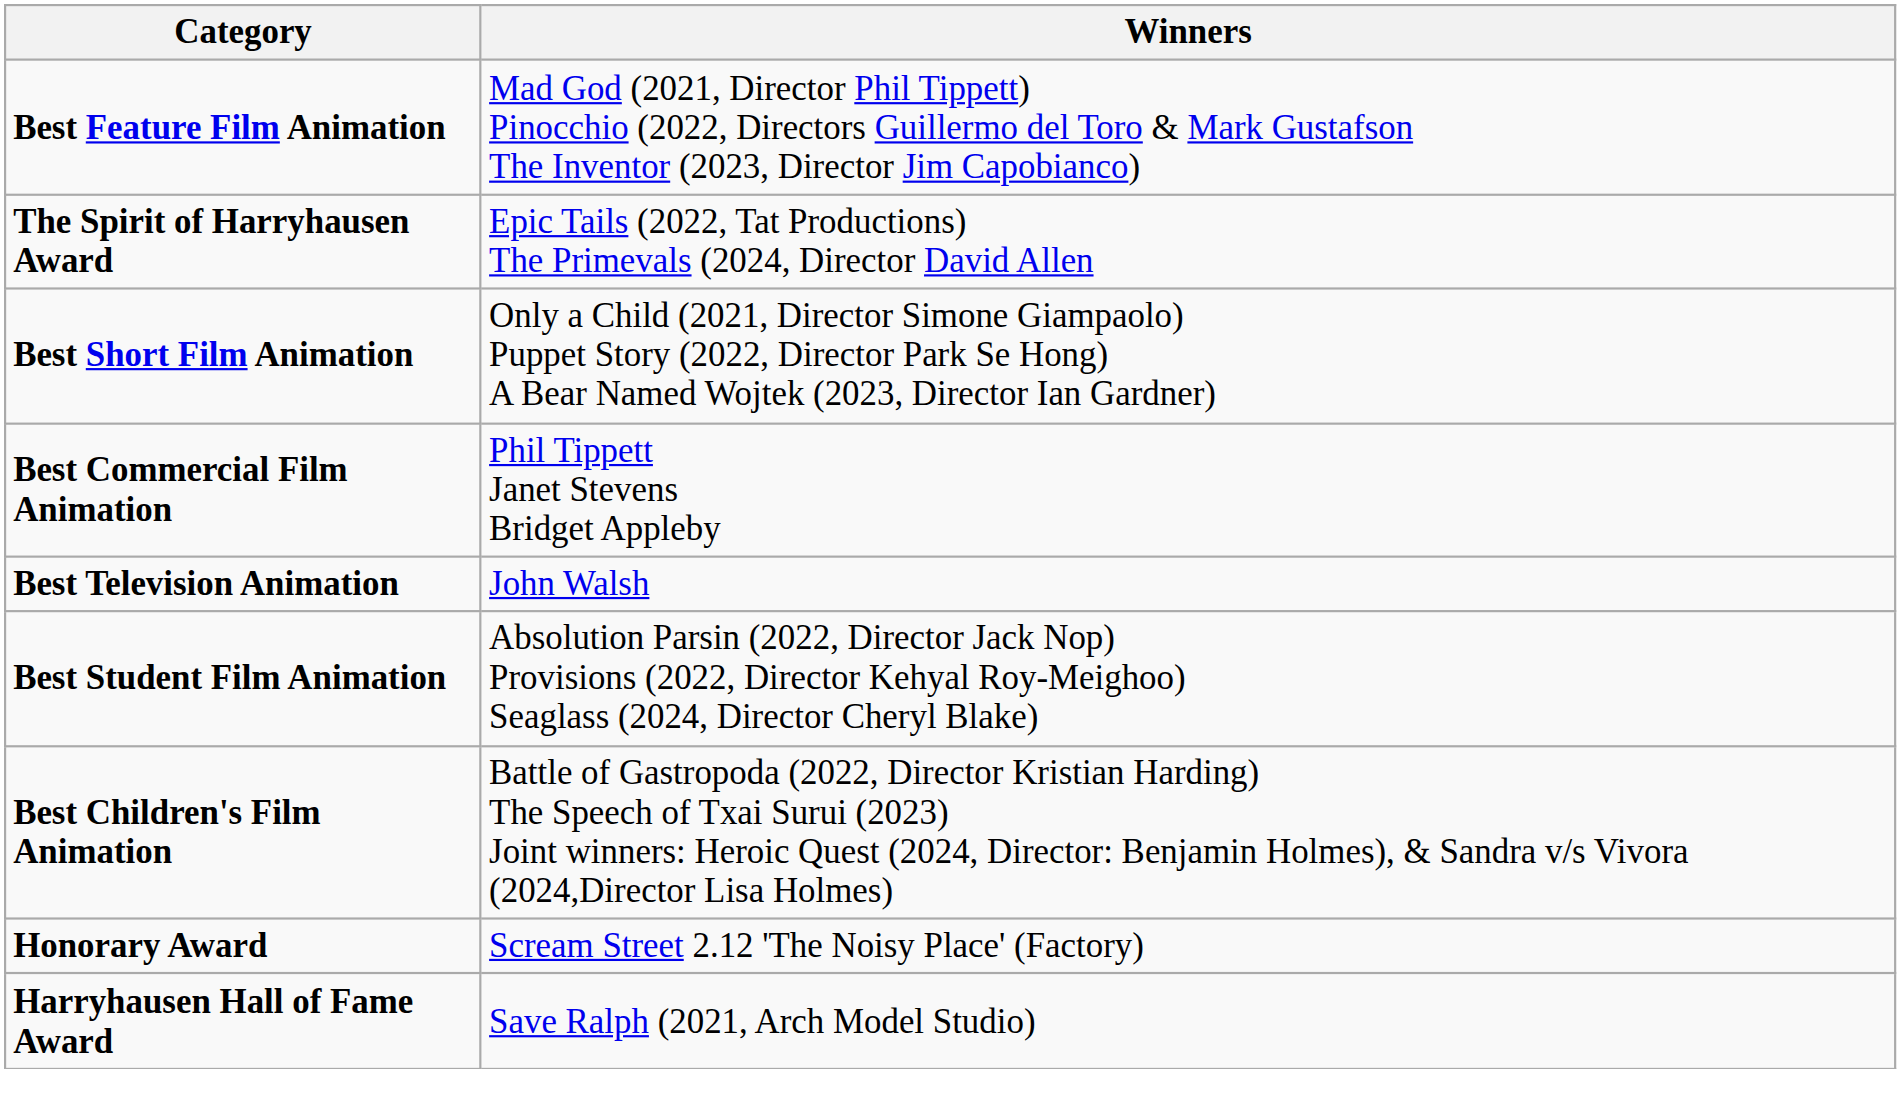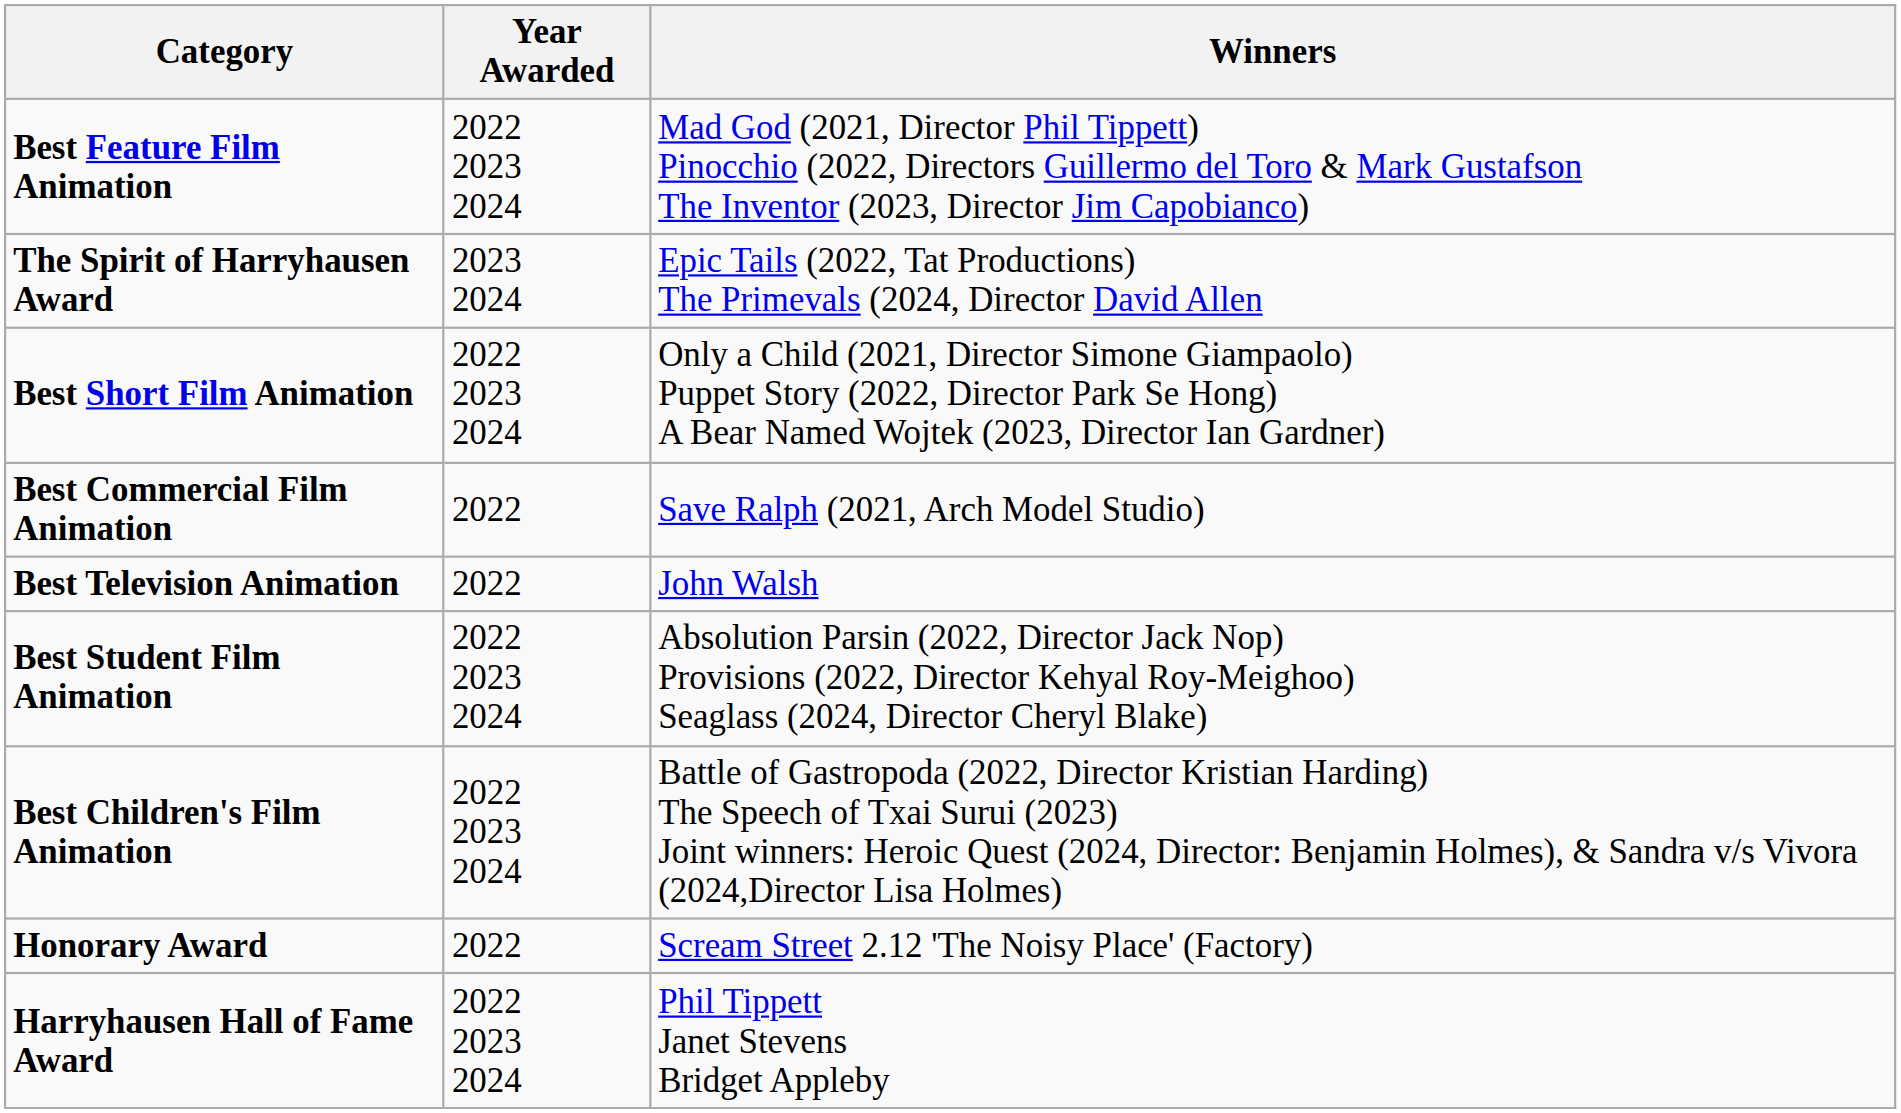+ column: Year Awarded | 2022 2023 2024 | 2023 2024 | 2022 2023 2024 | 2022 | 2022 | 2022 2023 2024 | 2022 2023 2024 | 2022 | 2022 2023 2024
Best Commercial Film Animation | Winners: Phil Tippett Janet Stevens Bridget Appleby -> Save Ralph (2021, Arch Model Studio)
Harryhausen Hall of Fame Award | Winners: Save Ralph (2021, Arch Model Studio) -> Phil Tippett Janet Stevens Bridget Appleby
